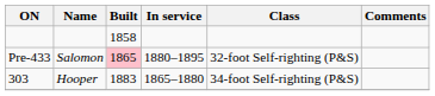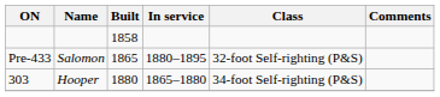Salomon | Built: pink background -> no background
Hooper | Built: 1883 -> 1880
